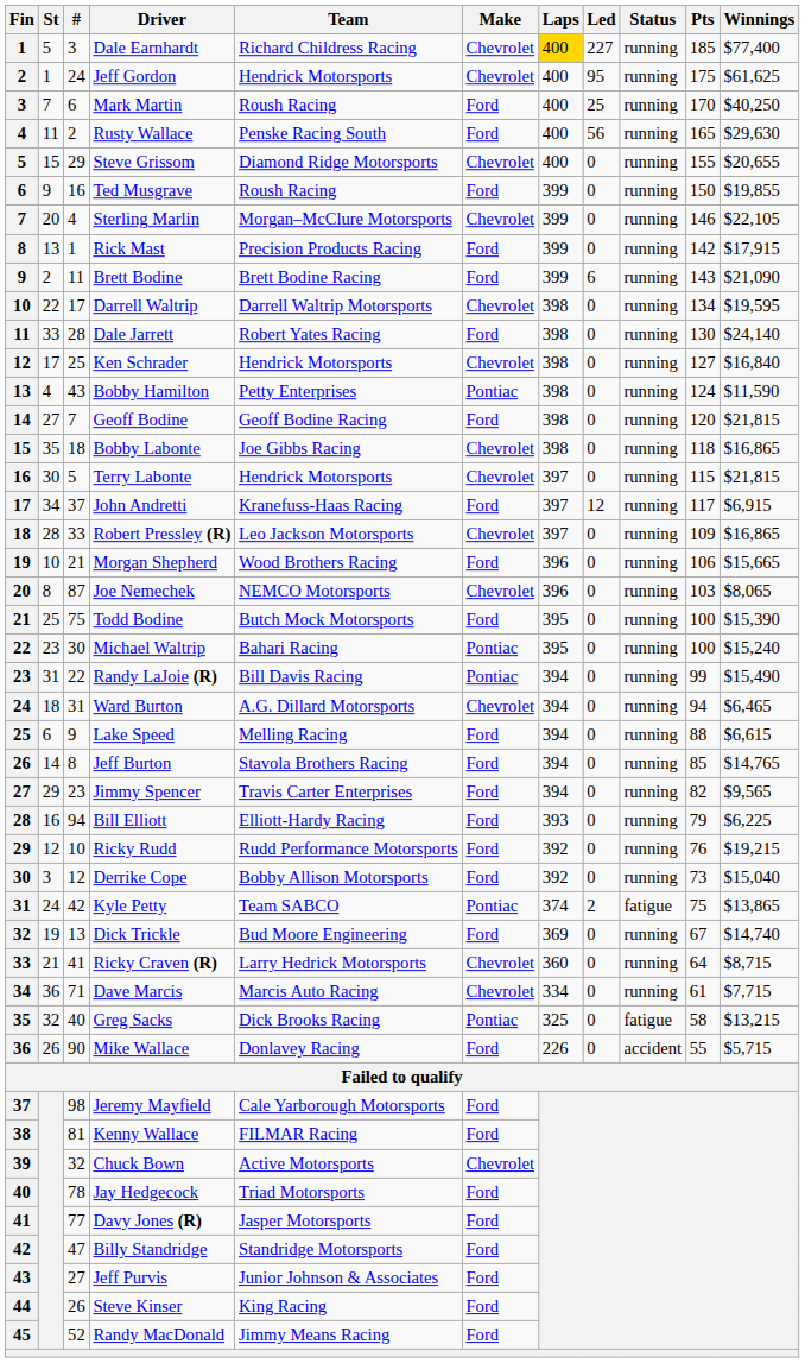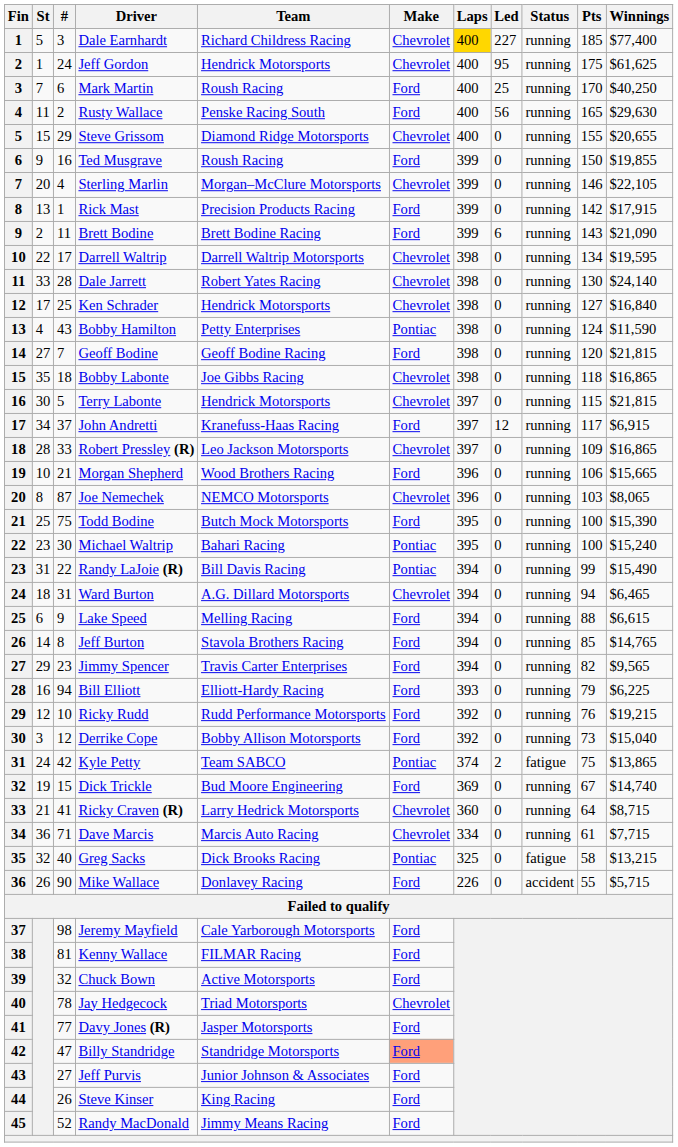Dale Jarrett | Make: Ford -> Chevrolet
Dick Trickle | #: 13 -> 15
Chuck Bown | Make: Chevrolet -> Ford
Jay Hedgecock | Make: Ford -> Chevrolet
Billy Standridge | Make: no background -> lightsalmon background
